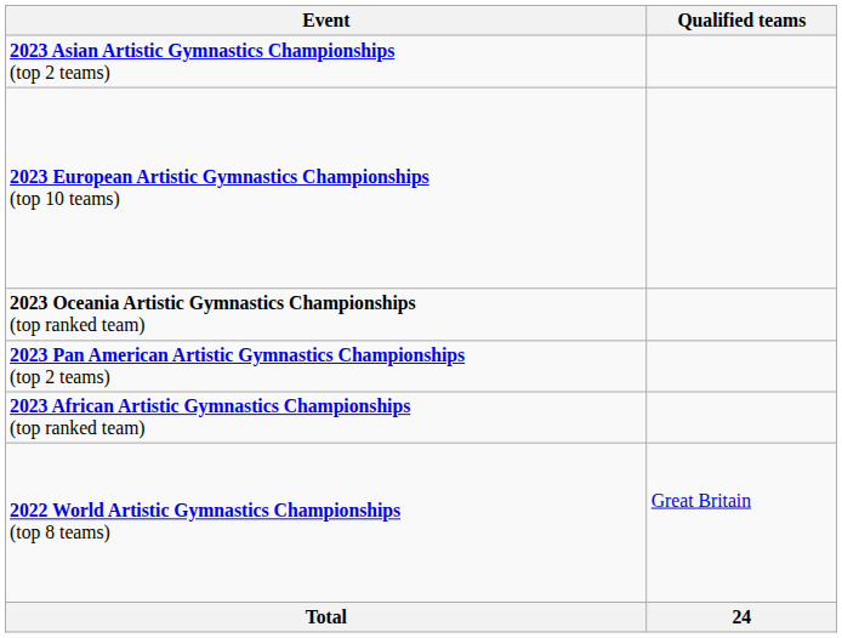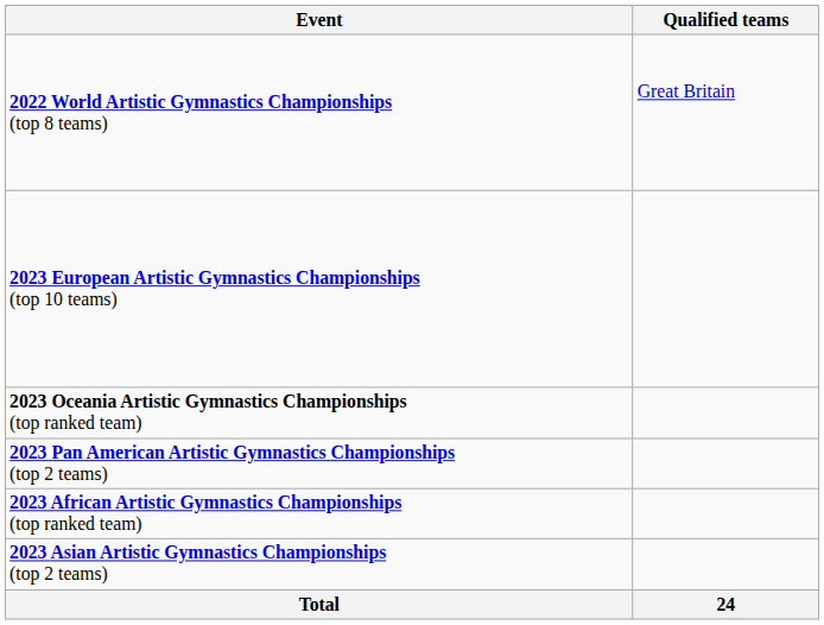rows swapped: 2022 World Artistic Gymnastics Championships (top 8 teams) <-> 2023 Asian Artistic Gymnastics Championships (top 2 teams)
